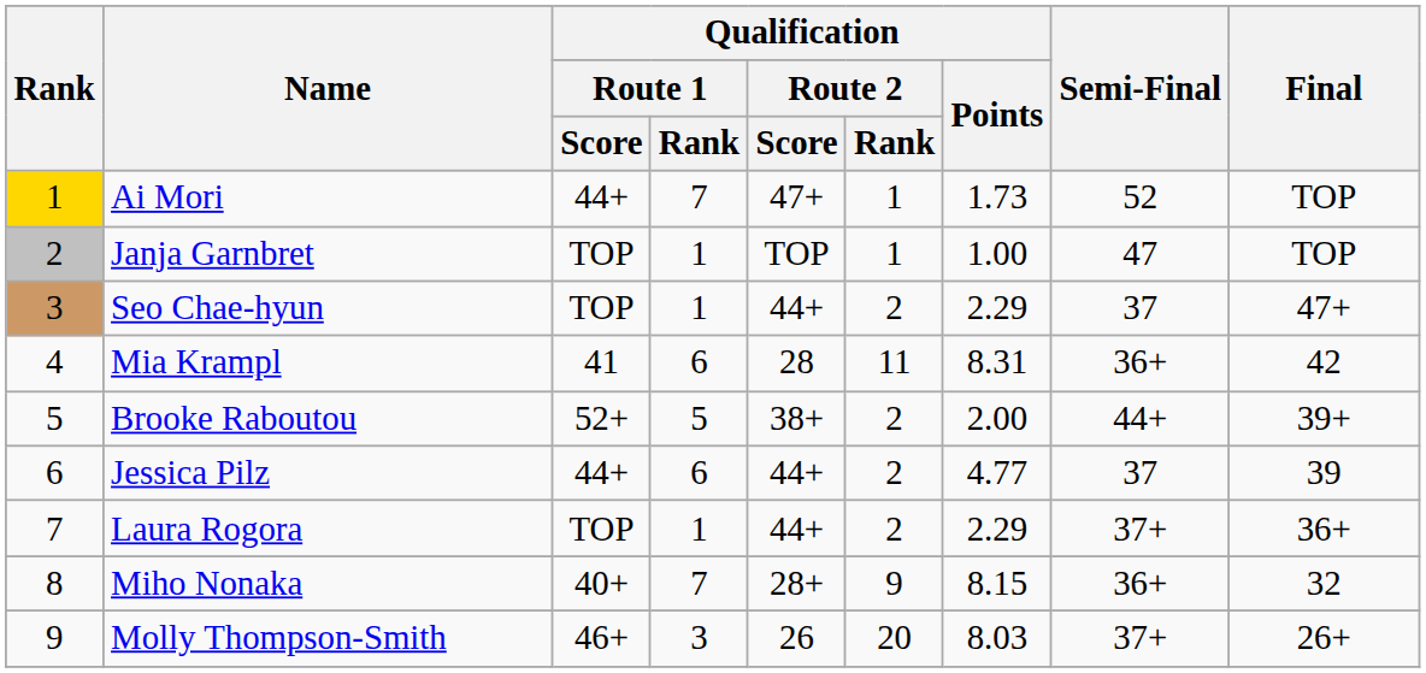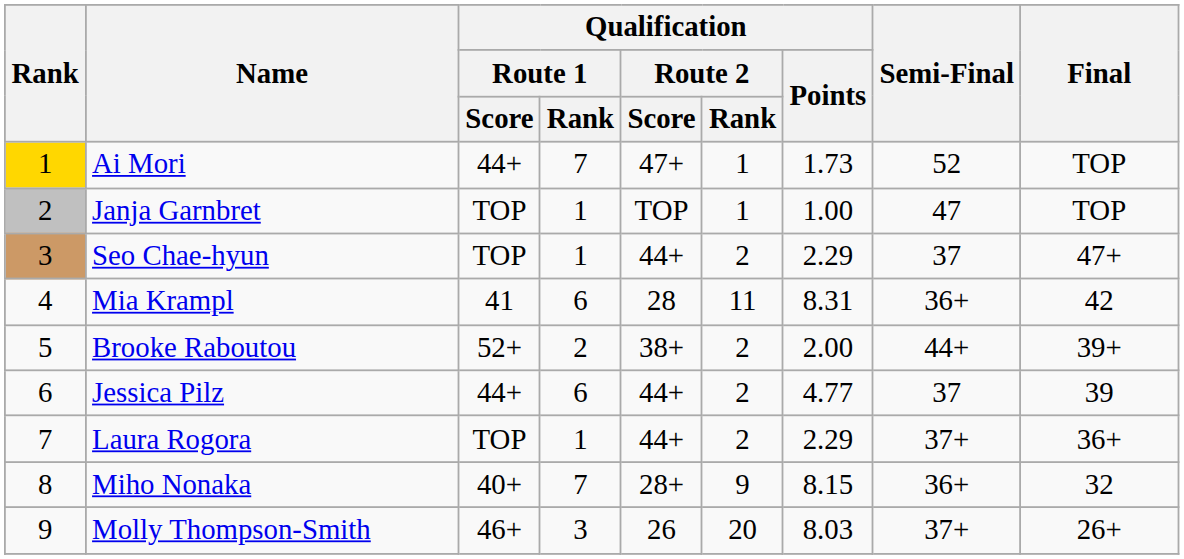Brooke Raboutou | Qualification / Route 1 / Rank: 5 -> 2
